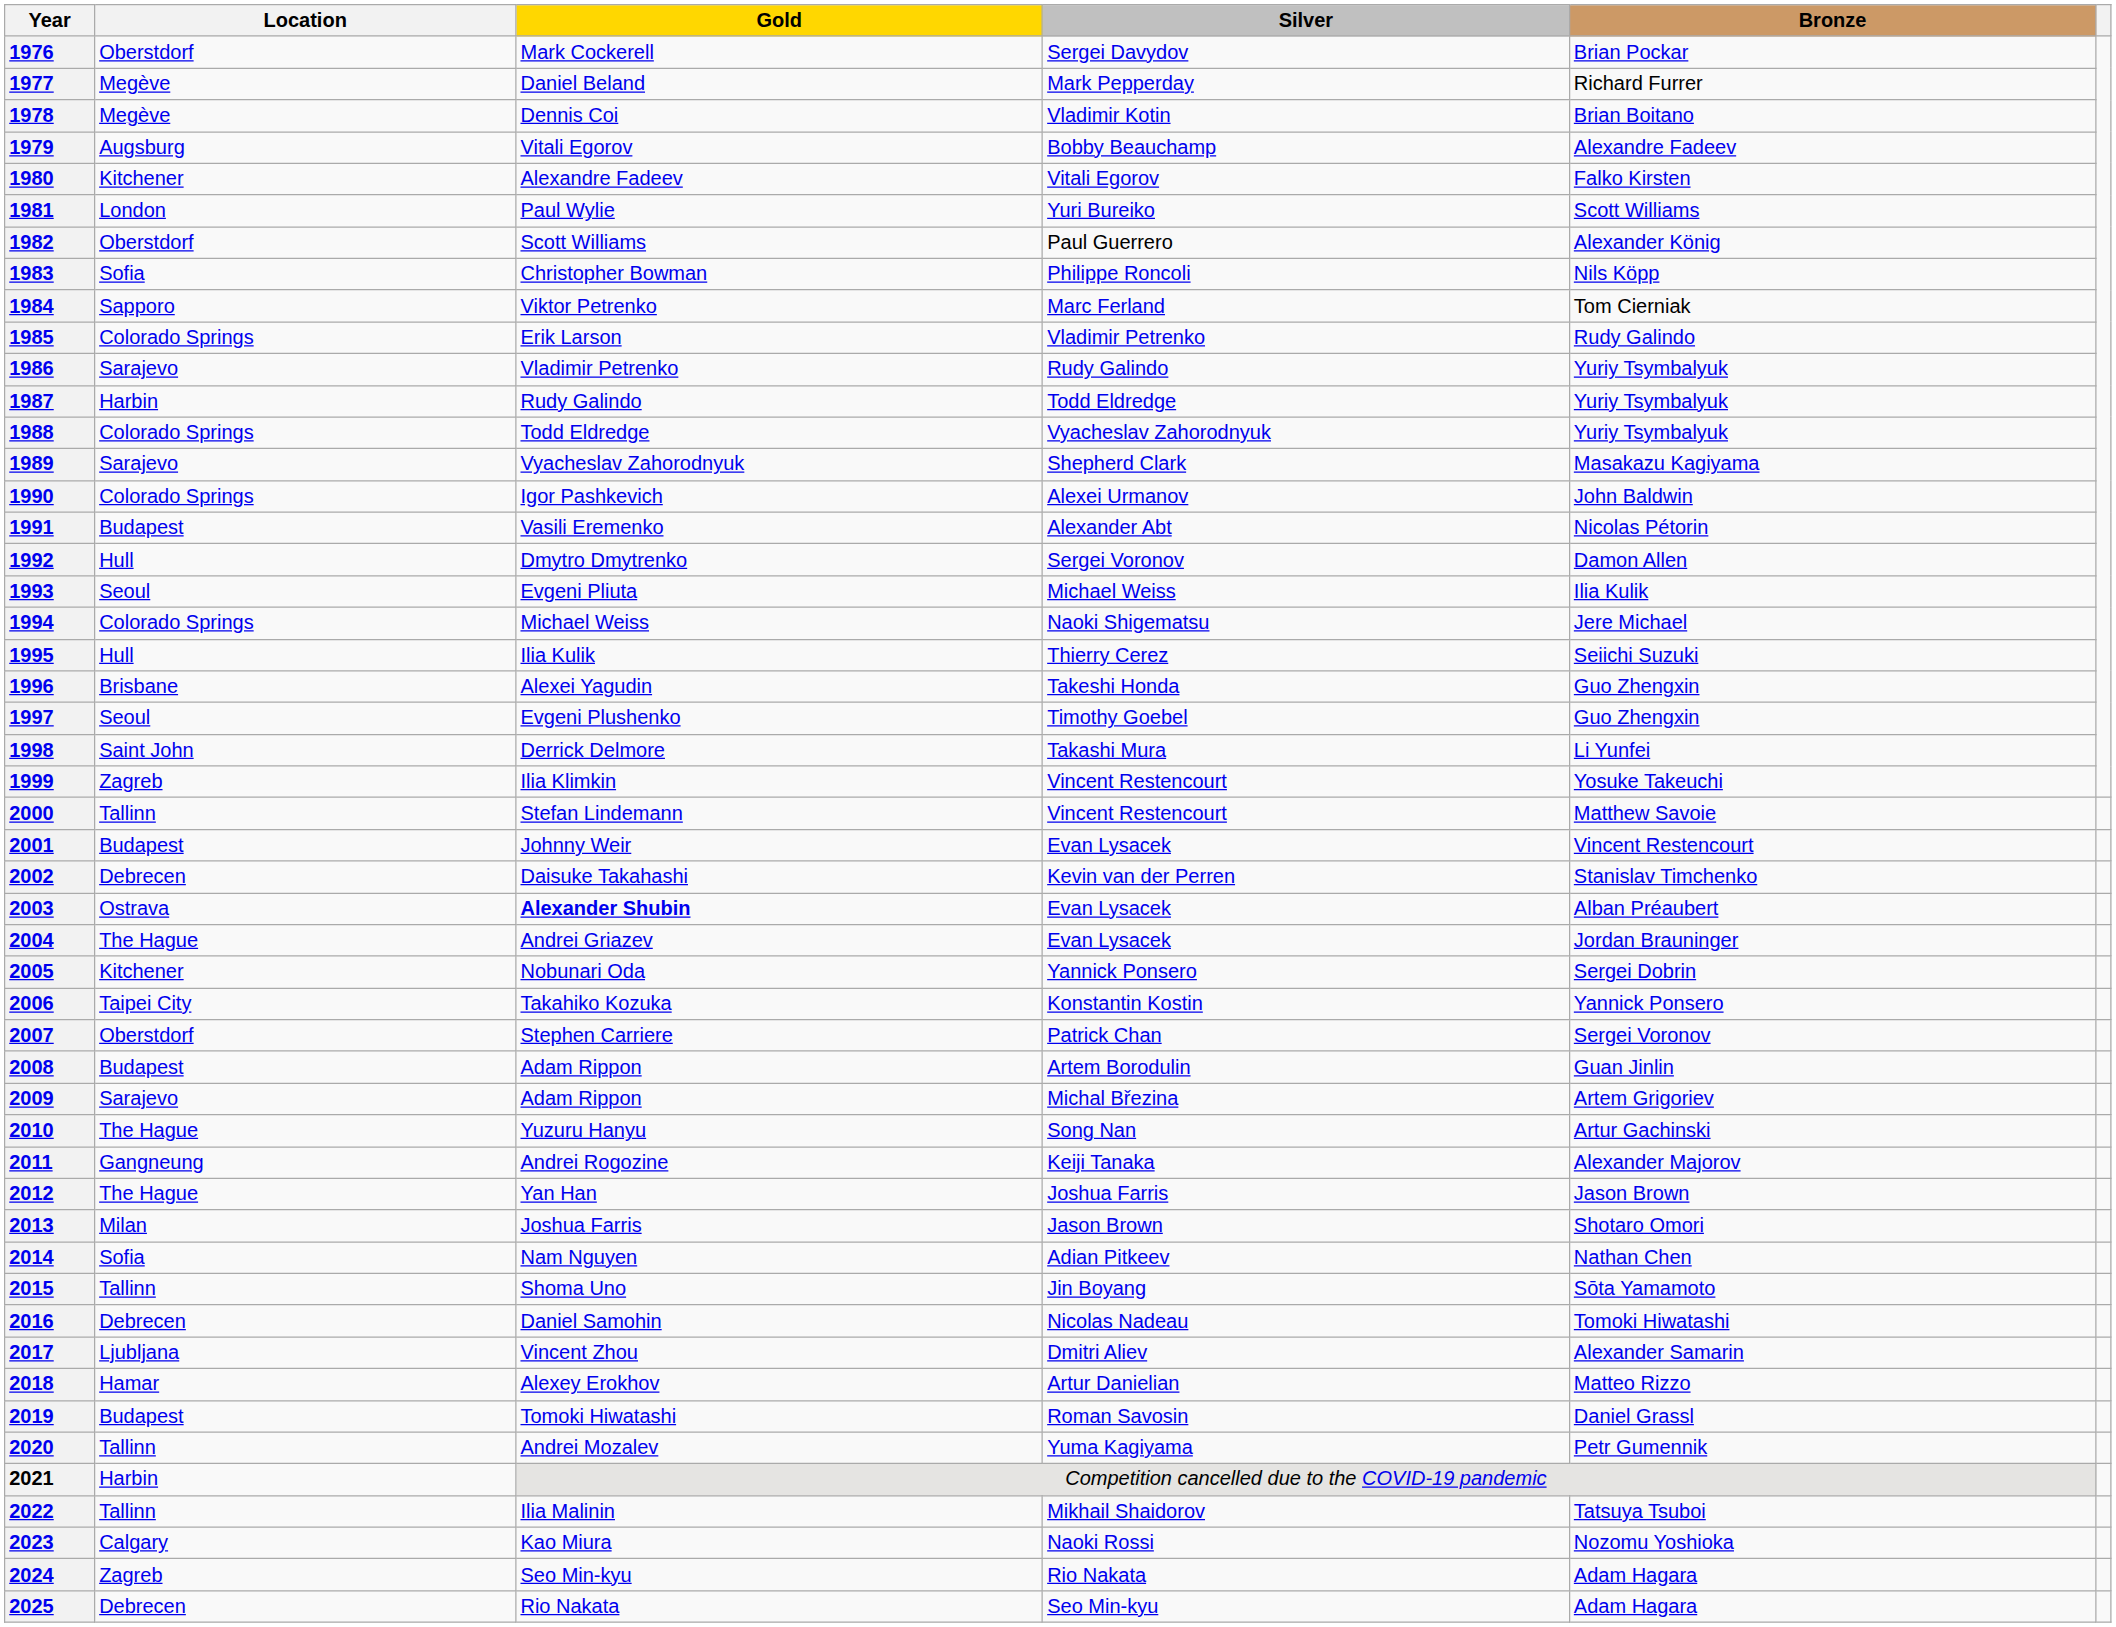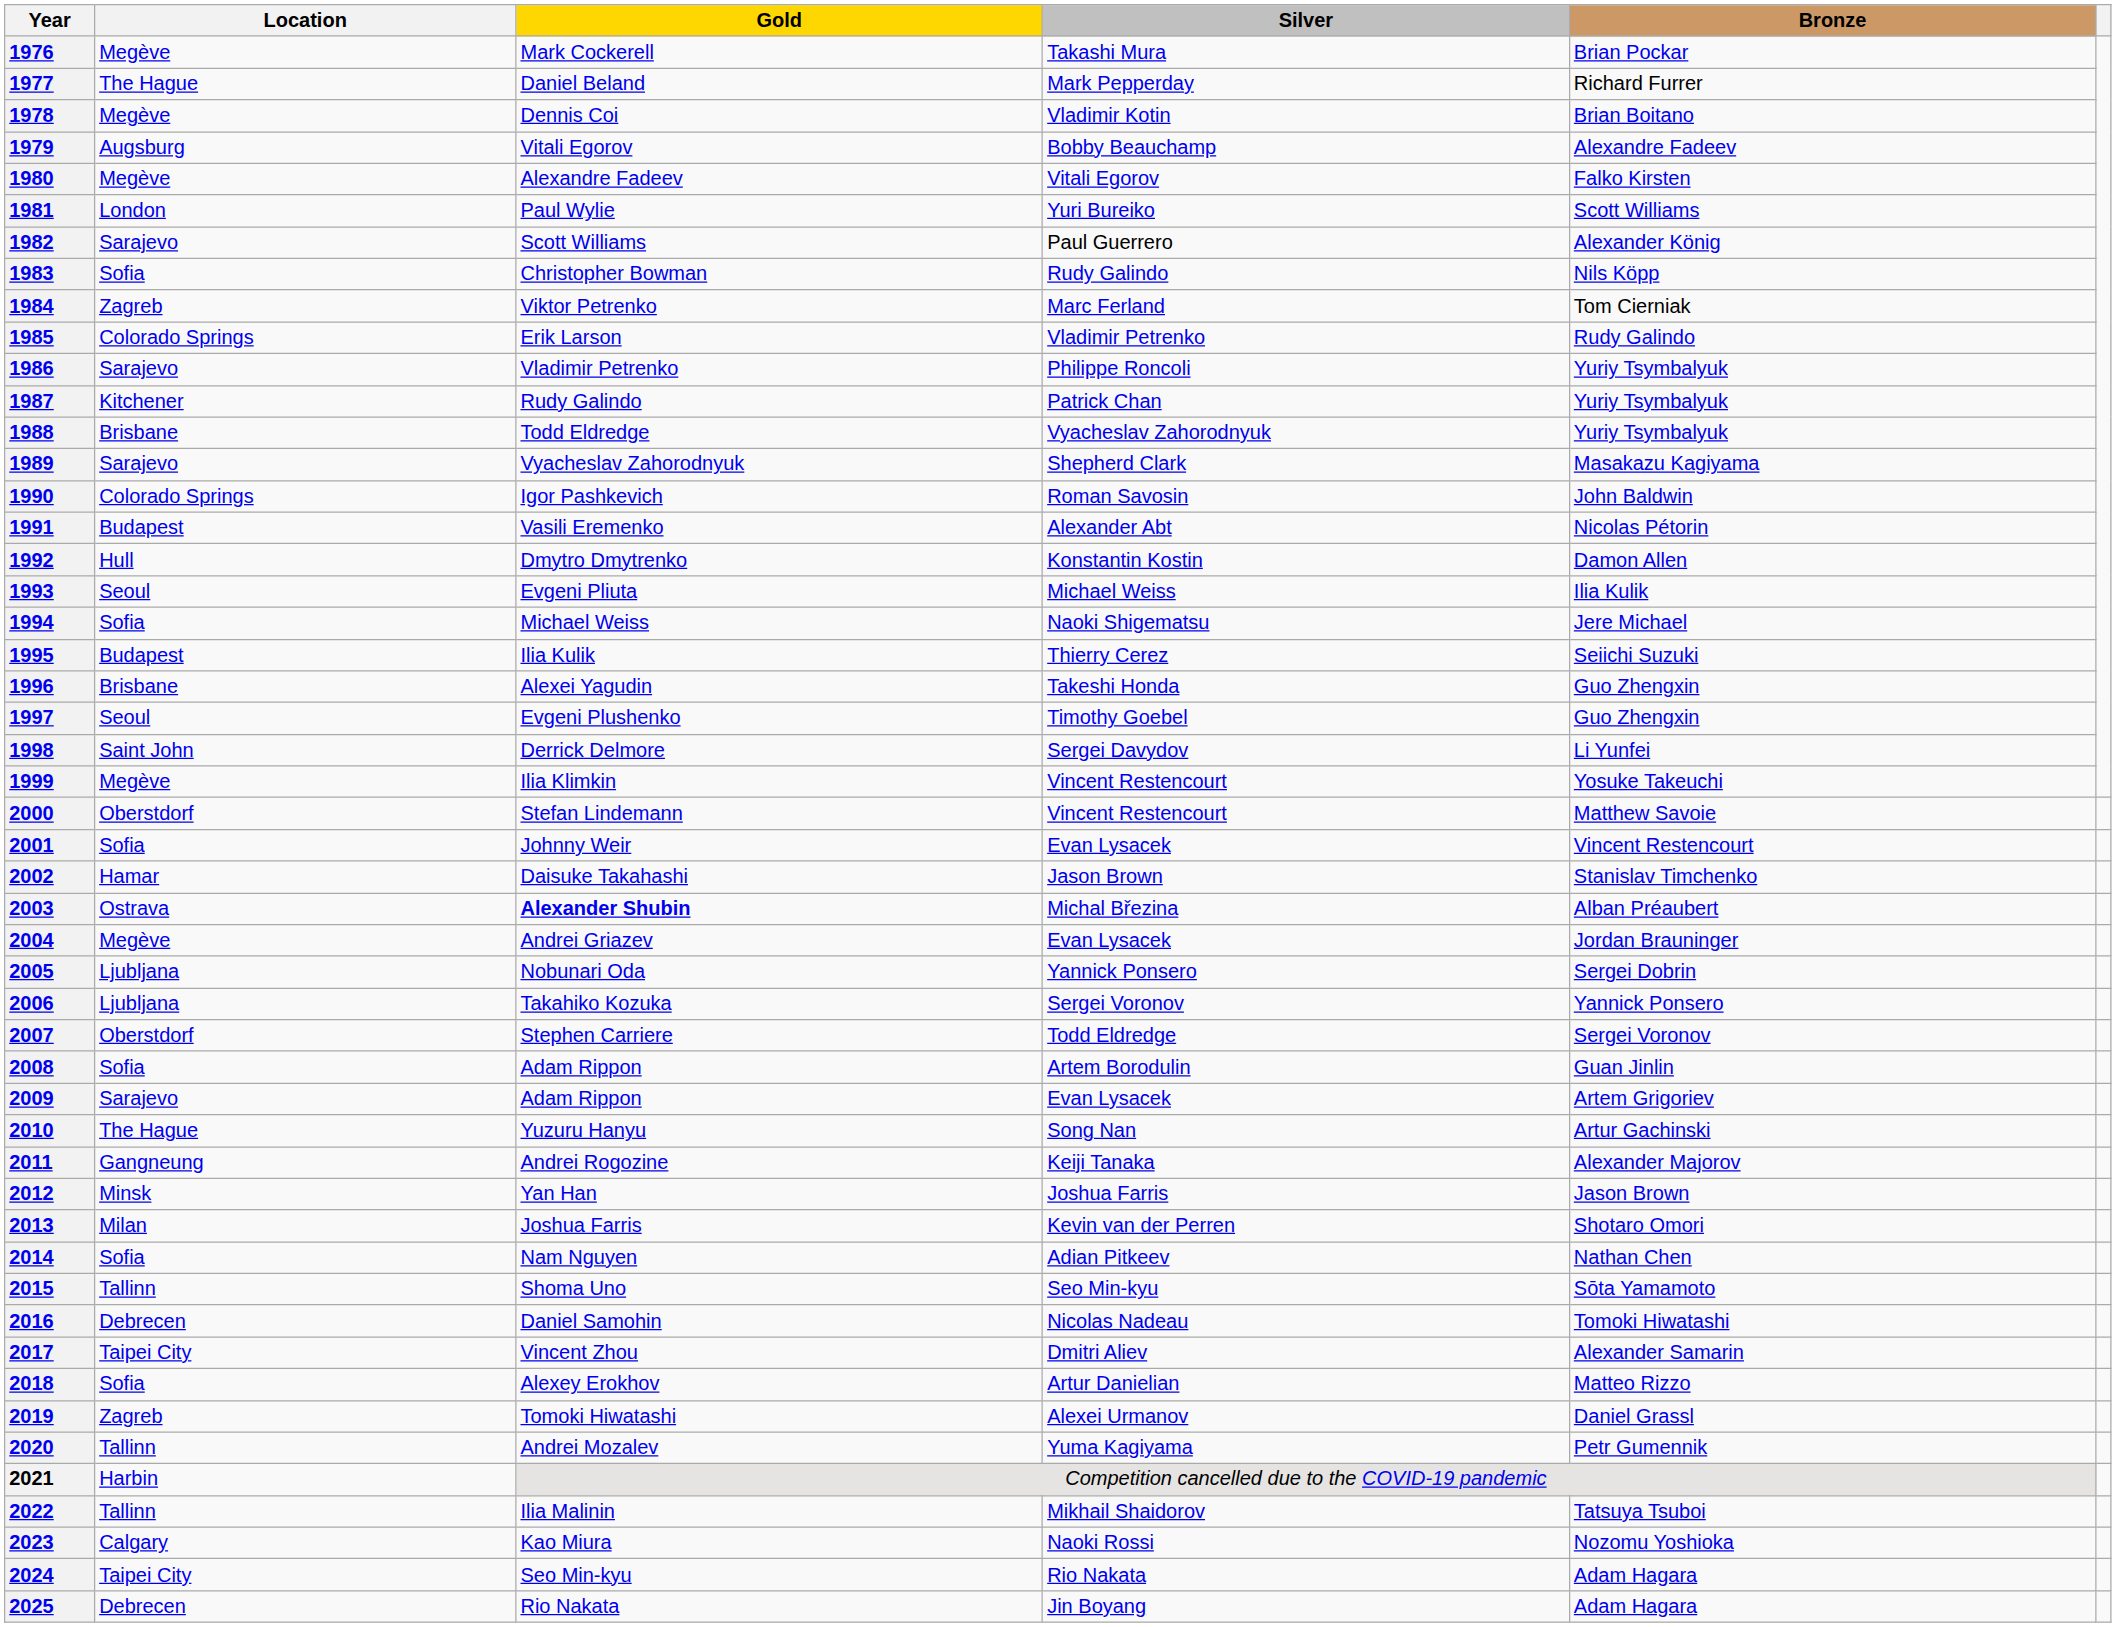1976 | Location: Oberstdorf -> Megève
1976 | Silver: Sergei Davydov -> Takashi Mura
1977 | Location: Megève -> The Hague
1980 | Location: Kitchener -> Megève
1982 | Location: Oberstdorf -> Sarajevo
1983 | Silver: Philippe Roncoli -> Rudy Galindo
1984 | Location: Sapporo -> Zagreb
1986 | Silver: Rudy Galindo -> Philippe Roncoli
1987 | Location: Harbin -> Kitchener
1987 | Silver: Todd Eldredge -> Patrick Chan
1988 | Location: Colorado Springs -> Brisbane
1990 | Silver: Alexei Urmanov -> Roman Savosin
1992 | Silver: Sergei Voronov -> Konstantin Kostin
1994 | Location: Colorado Springs -> Sofia
1995 | Location: Hull -> Budapest
1998 | Silver: Takashi Mura -> Sergei Davydov
1999 | Location: Zagreb -> Megève
2000 | Location: Tallinn -> Oberstdorf
2001 | Location: Budapest -> Sofia
2002 | Location: Debrecen -> Hamar
2002 | Silver: Kevin van der Perren -> Jason Brown
2003 | Silver: Evan Lysacek -> Michal Březina
2004 | Location: The Hague -> Megève
2005 | Location: Kitchener -> Ljubljana
2006 | Location: Taipei City -> Ljubljana
2006 | Silver: Konstantin Kostin -> Sergei Voronov
2007 | Silver: Patrick Chan -> Todd Eldredge
2008 | Location: Budapest -> Sofia
2009 | Silver: Michal Březina -> Evan Lysacek
2012 | Location: The Hague -> Minsk
2013 | Silver: Jason Brown -> Kevin van der Perren
2015 | Silver: Jin Boyang -> Seo Min-kyu
2017 | Location: Ljubljana -> Taipei City
2018 | Location: Hamar -> Sofia
2019 | Location: Budapest -> Zagreb
2019 | Silver: Roman Savosin -> Alexei Urmanov
2024 | Location: Zagreb -> Taipei City
2025 | Silver: Seo Min-kyu -> Jin Boyang
